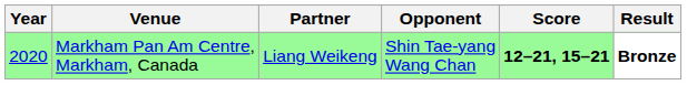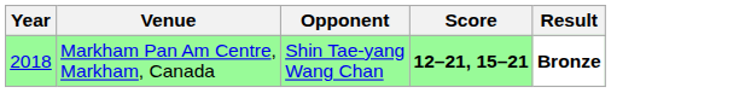- column: Partner | Liang Weikeng
Markham Pan Am Centre, Markham, Canada | Year: 2020 -> 2018
